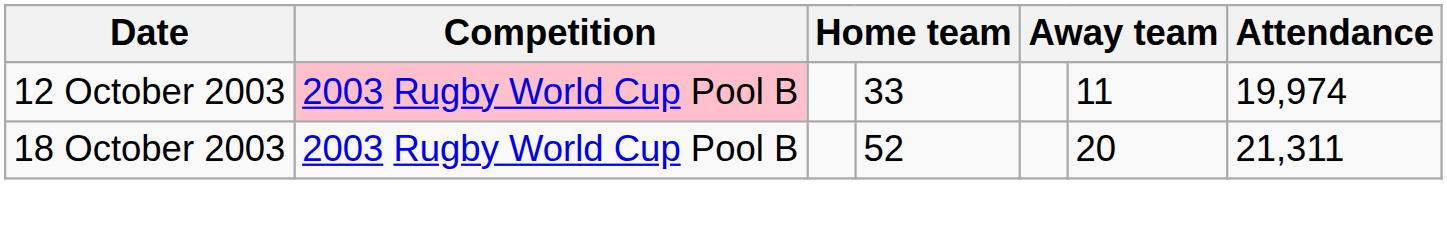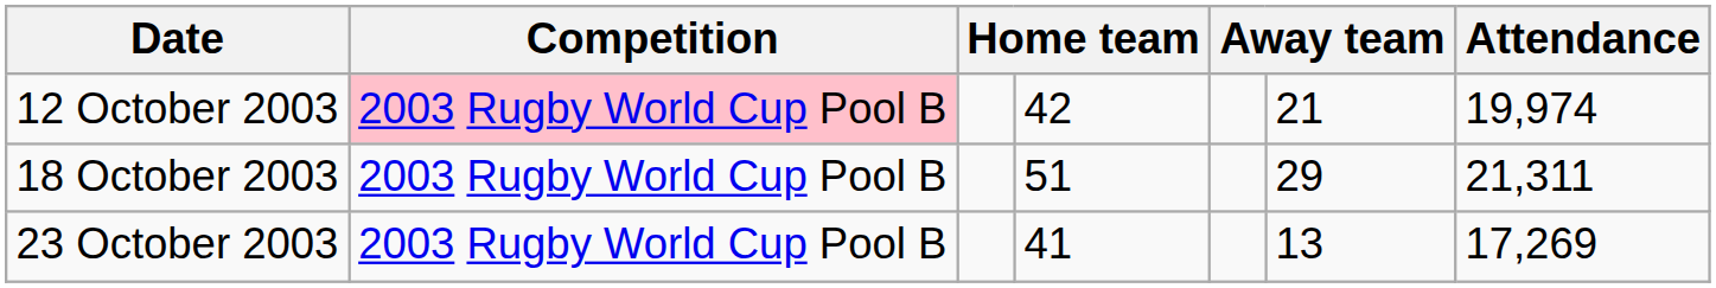12 October 2003 | column 4: 33 -> 42
12 October 2003 | column 6: 11 -> 21
18 October 2003 | column 4: 52 -> 51
18 October 2003 | column 6: 20 -> 29
+ row: 23 October 2003 | 2003 Rugby World Cup Pool B | 41 | 13 | 17,269
